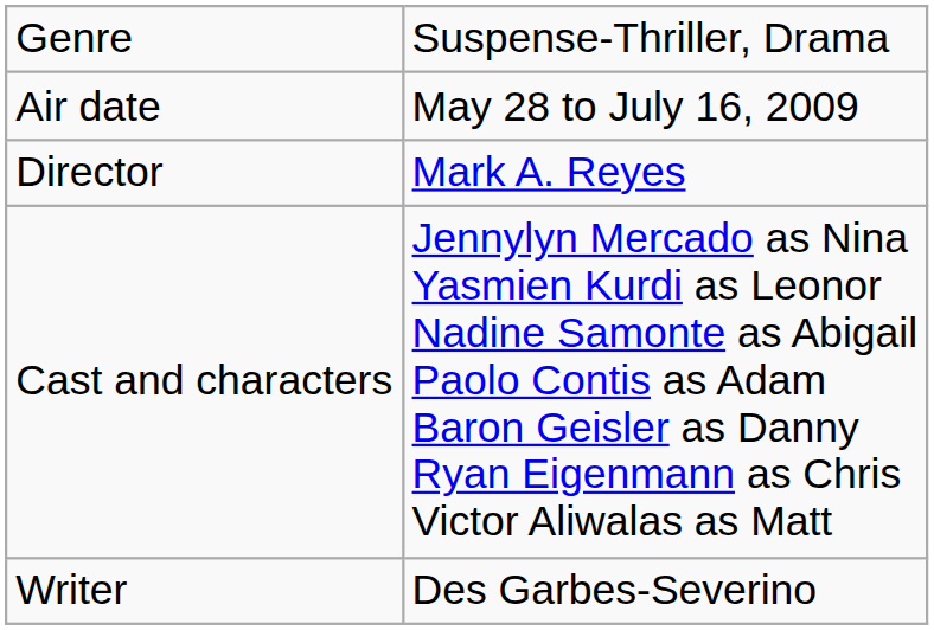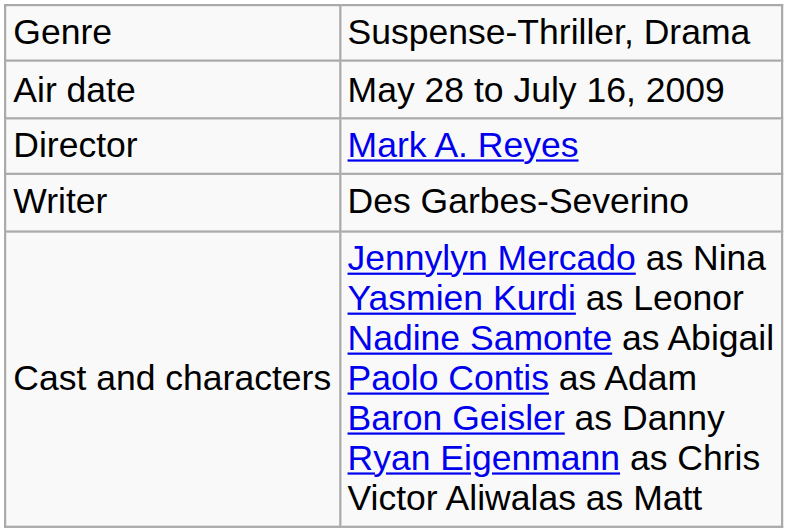rows swapped: Writer <-> Cast and characters
